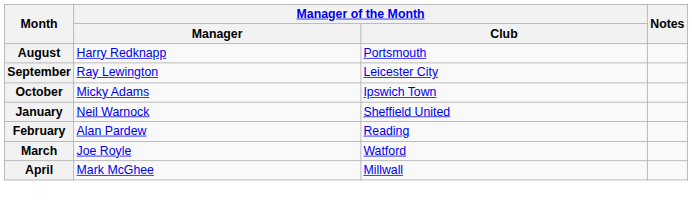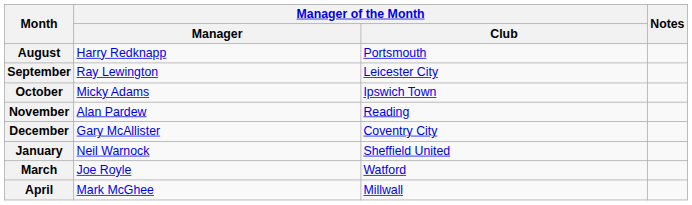+ row: November | Alan Pardew | Reading
+ row: December | Gary McAllister | Coventry City
- row: February | Alan Pardew | Reading
